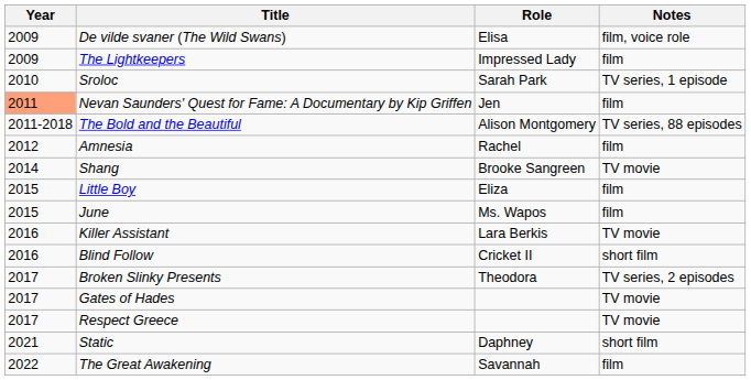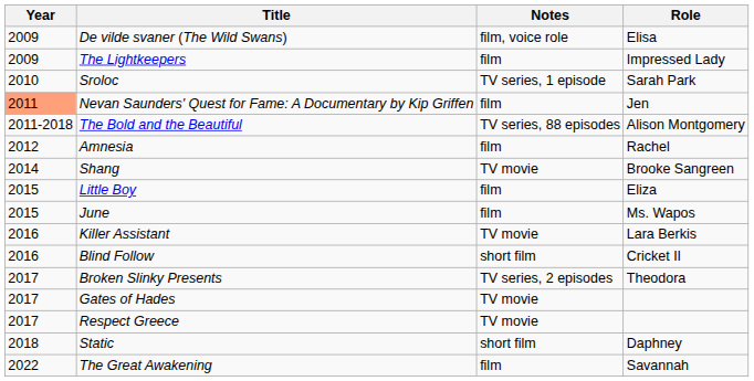columns swapped: Role <-> Notes
Static | Year: 2021 -> 2018
